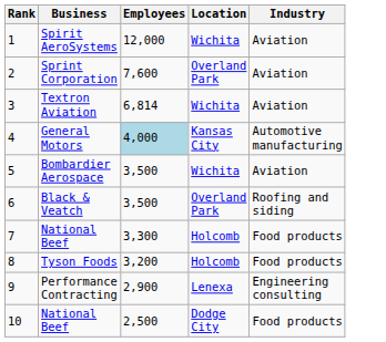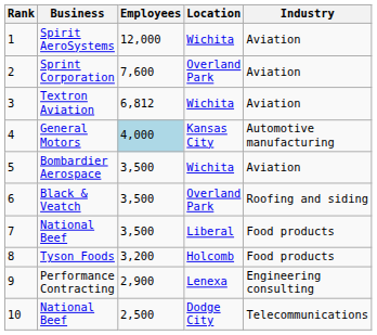Textron Aviation | Employees: 6,814 -> 6,812
7 / National Beef | Employees: 3,300 -> 3,500
7 / National Beef | Location: Holcomb -> Liberal
10 / National Beef | Industry: Food products -> Telecommunications
